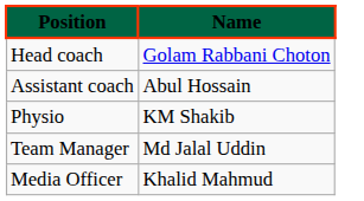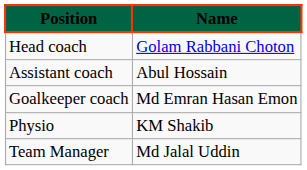+ row: Goalkeeper coach | Md Emran Hasan Emon
- row: Media Officer | Khalid Mahmud
